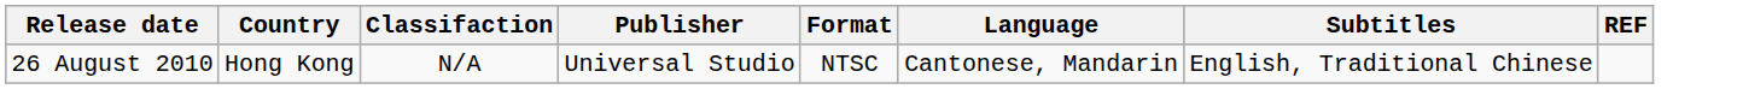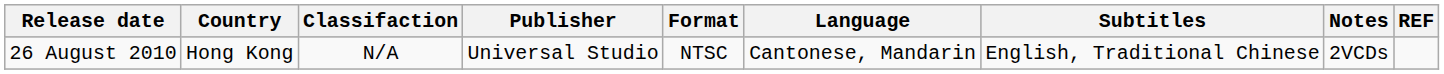+ column: Notes | 2VCDs
